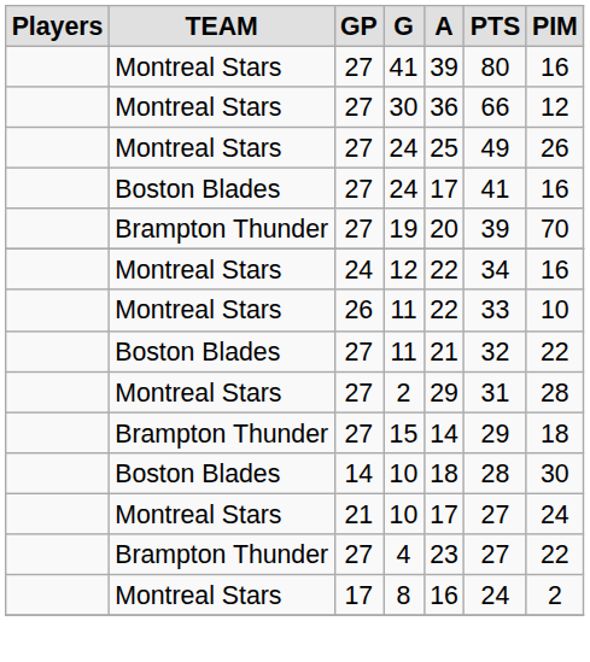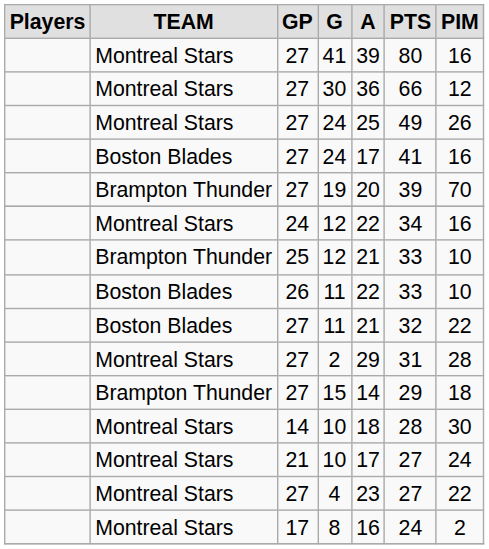+ row: Brampton Thunder | 25 | 12 | 21 | 33 | 10
26 / 11 | TEAM: Montreal Stars -> Boston Blades
14 / 10 | TEAM: Boston Blades -> Montreal Stars
4 | TEAM: Brampton Thunder -> Montreal Stars
